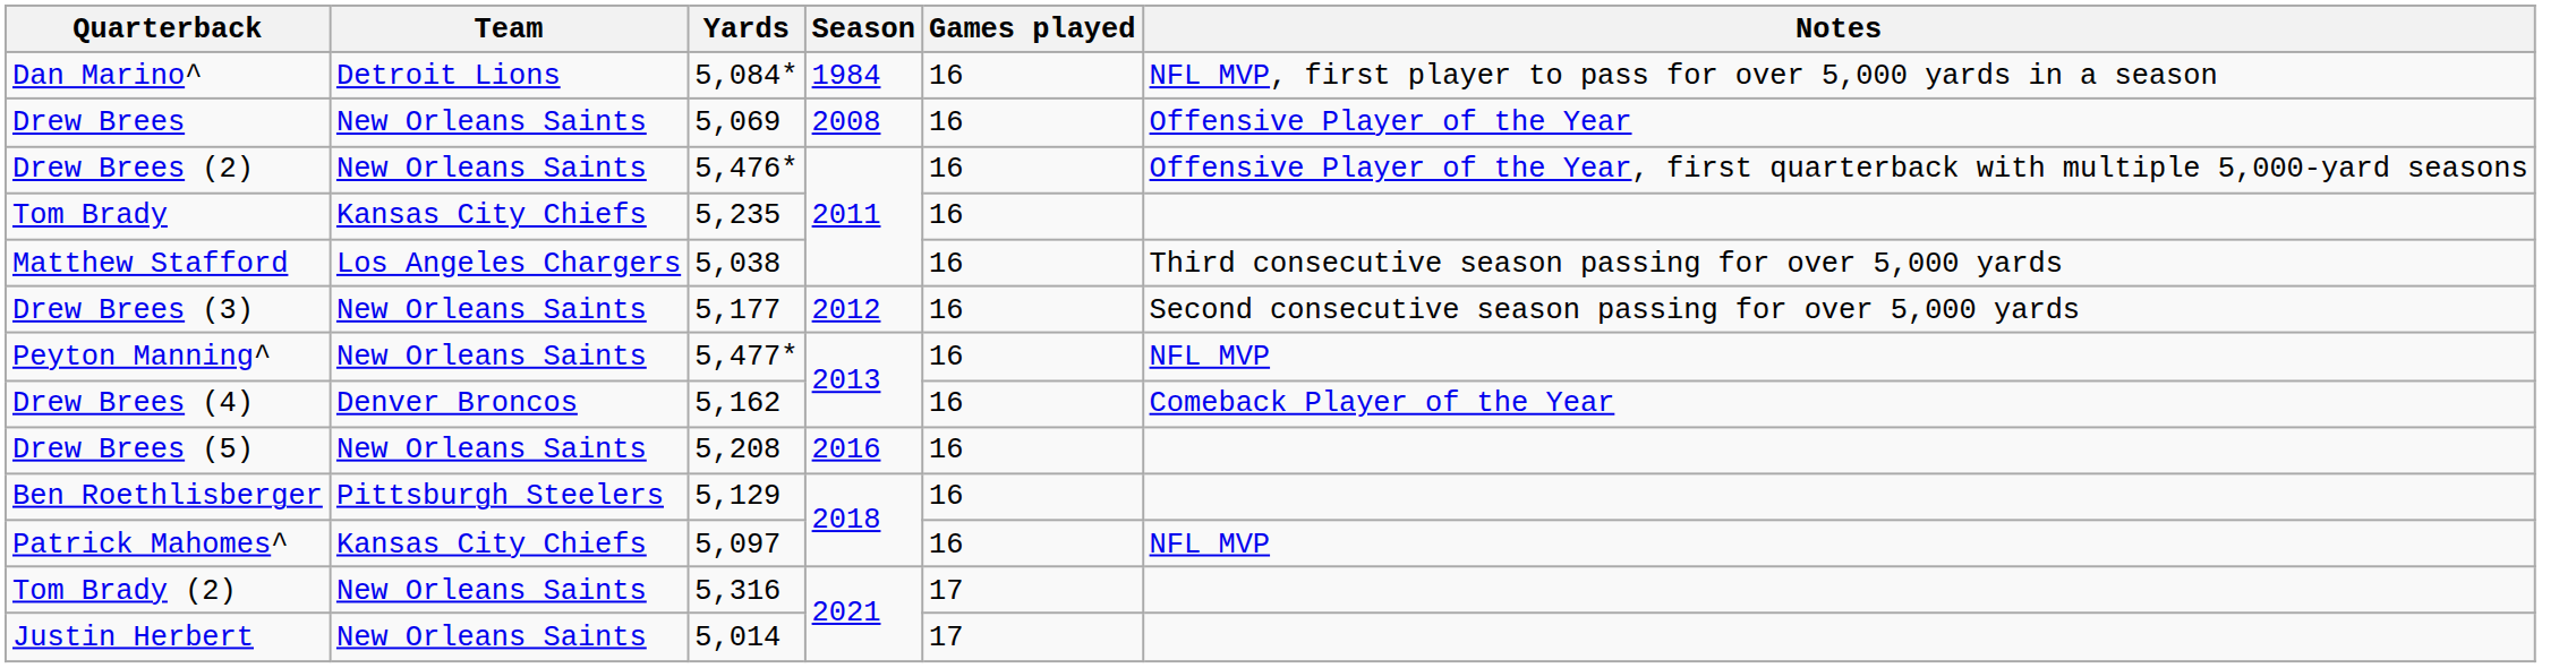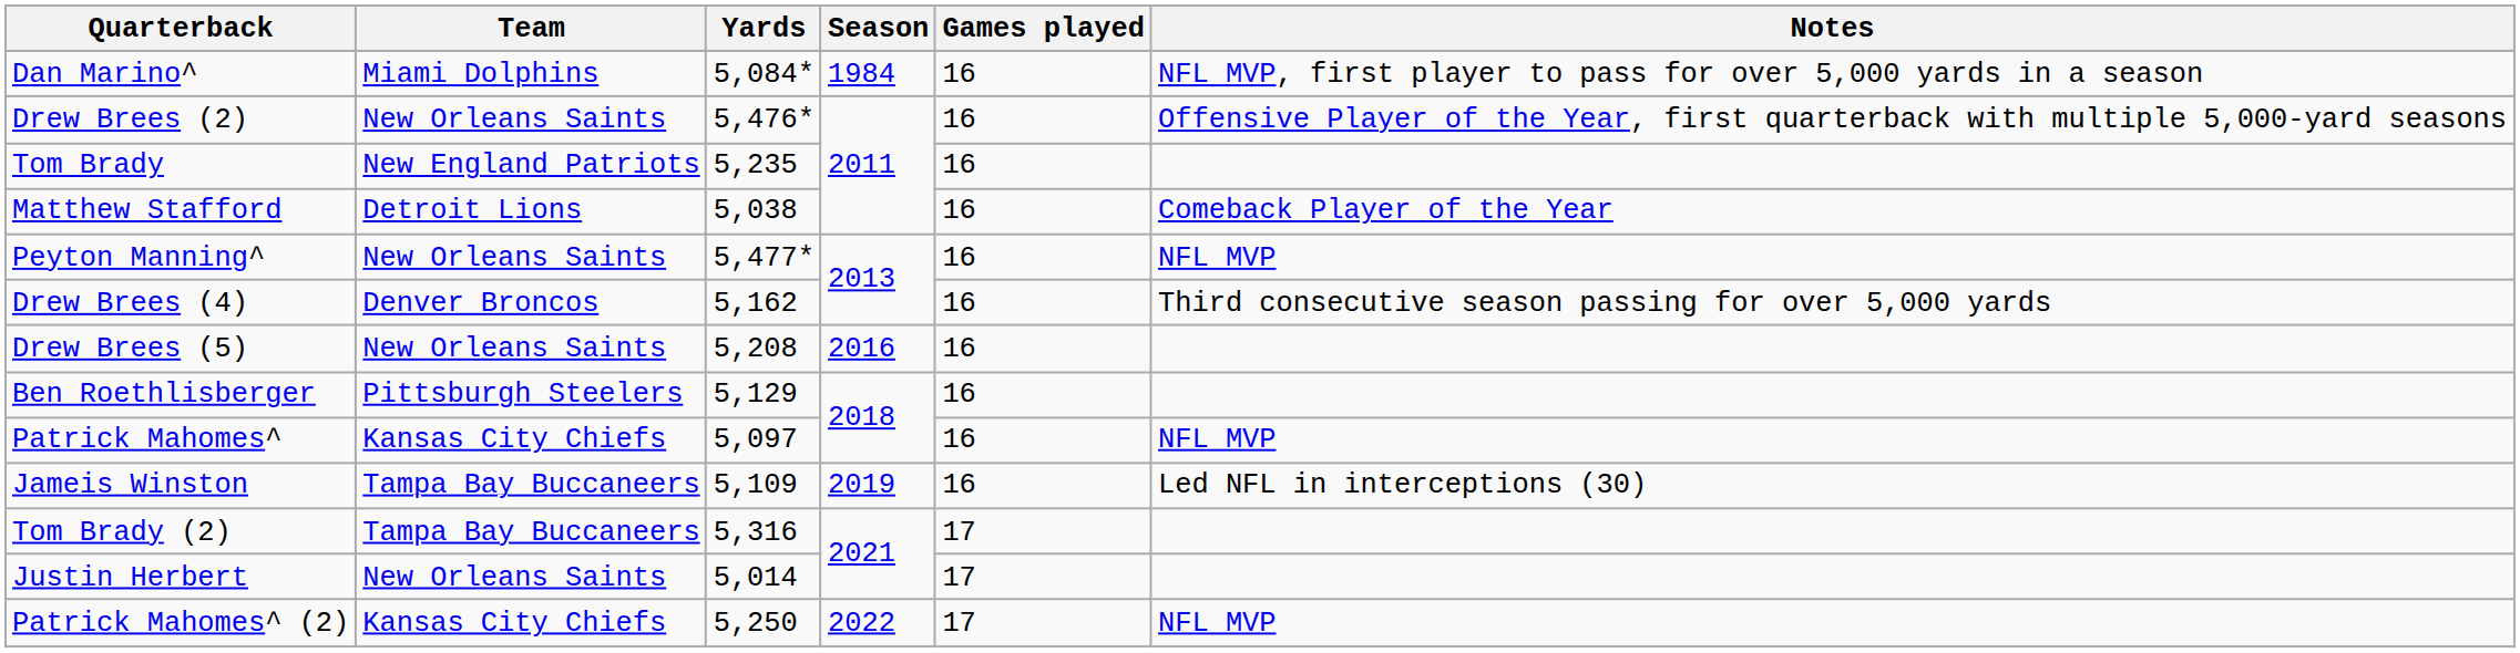Dan Marino^ | Team: Detroit Lions -> Miami Dolphins
- row: Drew Brees | New Orleans Saints | 5,069 | 2008 | 16 | Offensive Player of the Year
Tom Brady | Team: Kansas City Chiefs -> New England Patriots
Matthew Stafford | Team: Los Angeles Chargers -> Detroit Lions
Matthew Stafford | Notes: Third consecutive season passing for over 5,000 yards -> Comeback Player of the Year
- row: Drew Brees (3) | New Orleans Saints | 5,177 | 2012 | 16 | Second consecutive season passing for over 5,000 yards
Drew Brees (4) | Notes: Comeback Player of the Year -> Third consecutive season passing for over 5,000 yards
+ row: Jameis Winston | Tampa Bay Buccaneers | 5,109 | 2019 | 16 | Led NFL in interceptions (30)
Tom Brady (2) | Team: New Orleans Saints -> Tampa Bay Buccaneers
+ row: Patrick Mahomes^ (2) | Kansas City Chiefs | 5,250 | 2022 | 17 | NFL MVP
